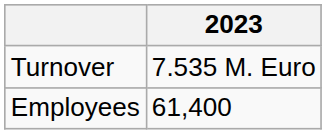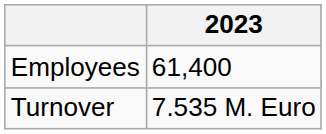rows swapped: Employees <-> Turnover
